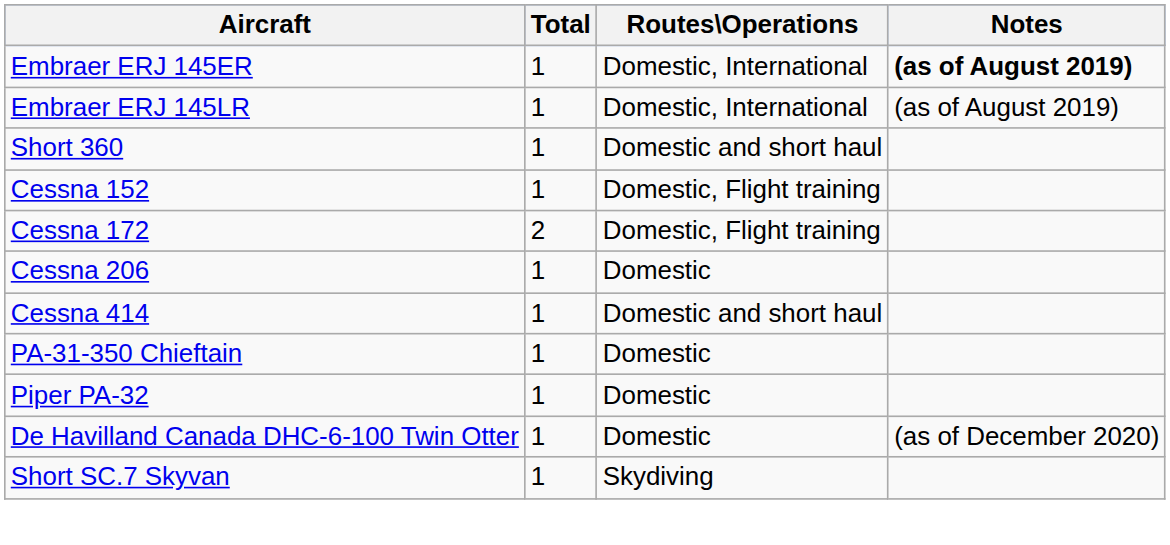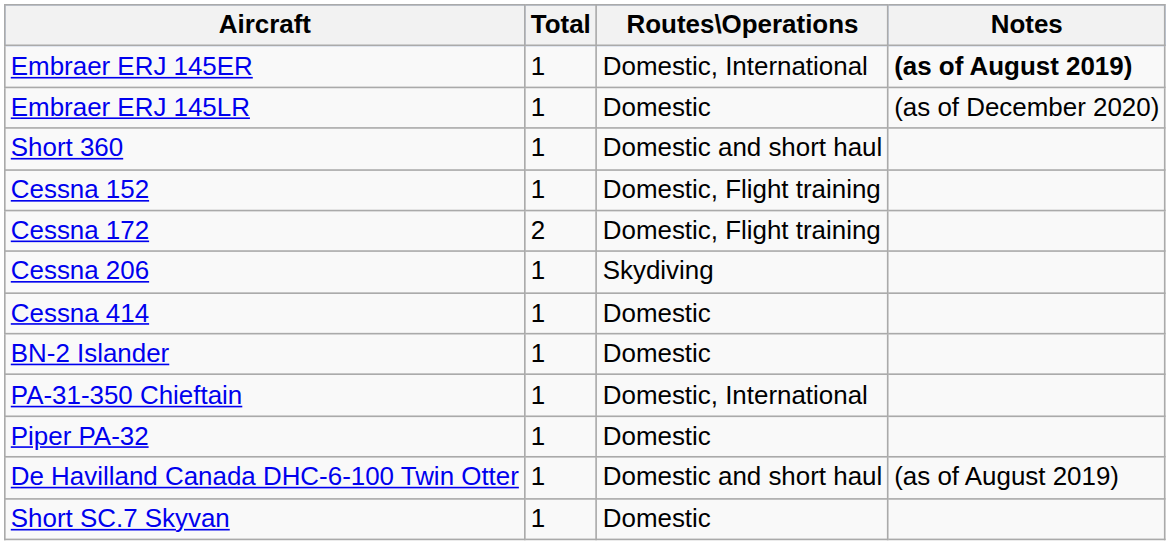Embraer ERJ 145LR | Routes\Operations: Domestic, International -> Domestic
Embraer ERJ 145LR | Notes: (as of August 2019) -> (as of December 2020)
Cessna 206 | Routes\Operations: Domestic -> Skydiving
Cessna 414 | Routes\Operations: Domestic and short haul -> Domestic
+ row: BN-2 Islander | 1 | Domestic
PA-31-350 Chieftain | Routes\Operations: Domestic -> Domestic, International
De Havilland Canada DHC-6-100 Twin Otter | Routes\Operations: Domestic -> Domestic and short haul
De Havilland Canada DHC-6-100 Twin Otter | Notes: (as of December 2020) -> (as of August 2019)
Short SC.7 Skyvan | Routes\Operations: Skydiving -> Domestic
